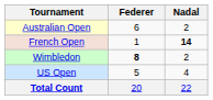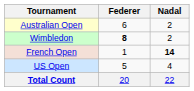rows swapped: French Open <-> Wimbledon
